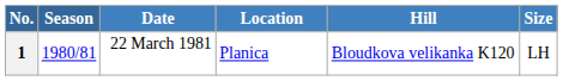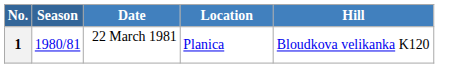- column: Size | LH
